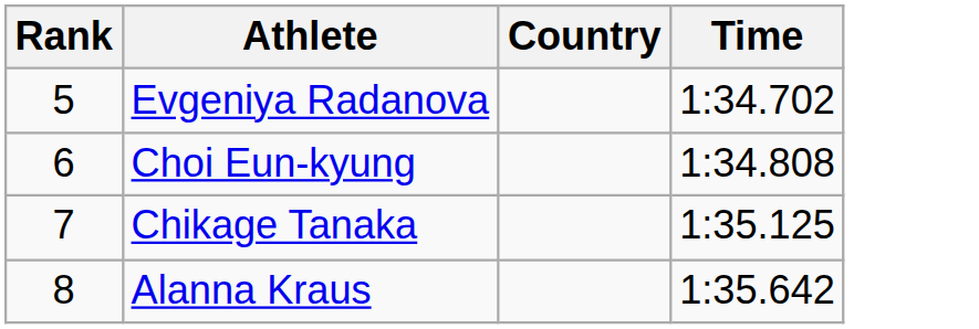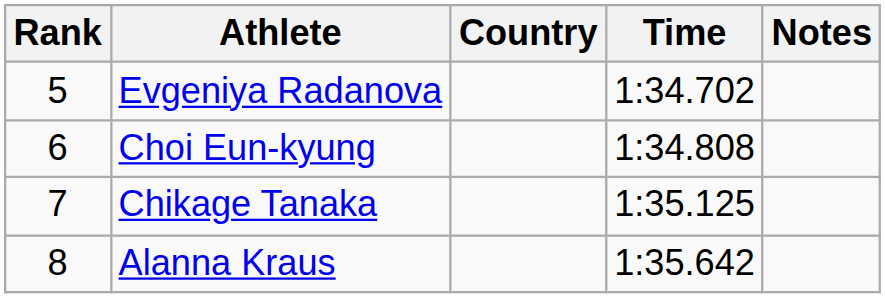+ column: Notes
